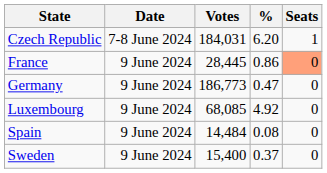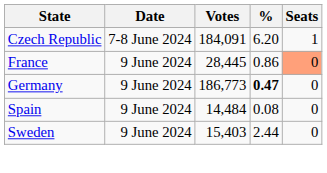Czech Republic | Votes: 184,031 -> 184,091
Germany | %: normal -> bold
- row: Luxembourg | 9 June 2024 | 68,085 | 4.92 | 0
Sweden | Votes: 15,400 -> 15,403
Sweden | %: 0.37 -> 2.44
